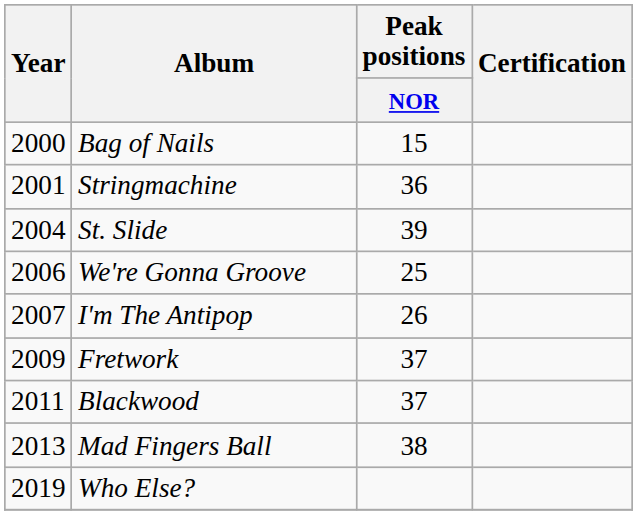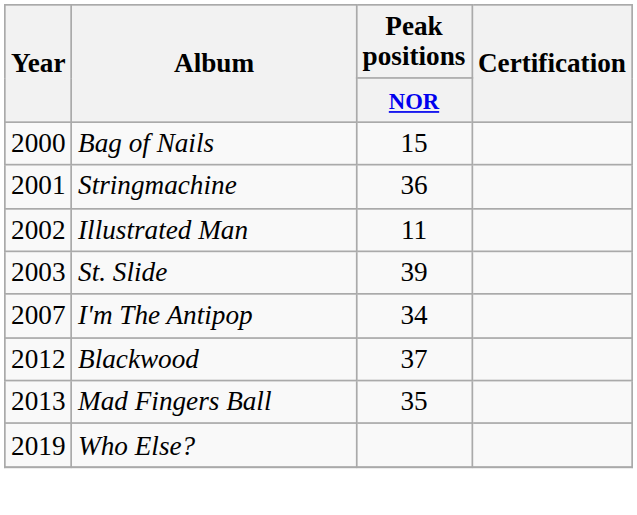+ row: 2002 | Illustrated Man | 11
St. Slide | Year: 2004 -> 2003
- row: 2006 | We're Gonna Groove | 25
I'm The Antipop | Peak positions / NOR: 26 -> 34
- row: 2009 | Fretwork | 37
Blackwood | Year: 2011 -> 2012
Mad Fingers Ball | Peak positions / NOR: 38 -> 35
